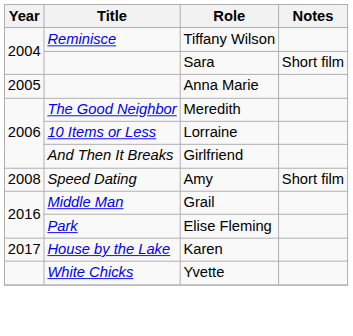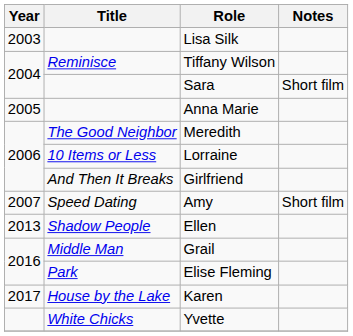+ row: 2003 | Lisa Silk
Amy | Year: 2008 -> 2007
+ row: 2013 | Shadow People | Ellen
